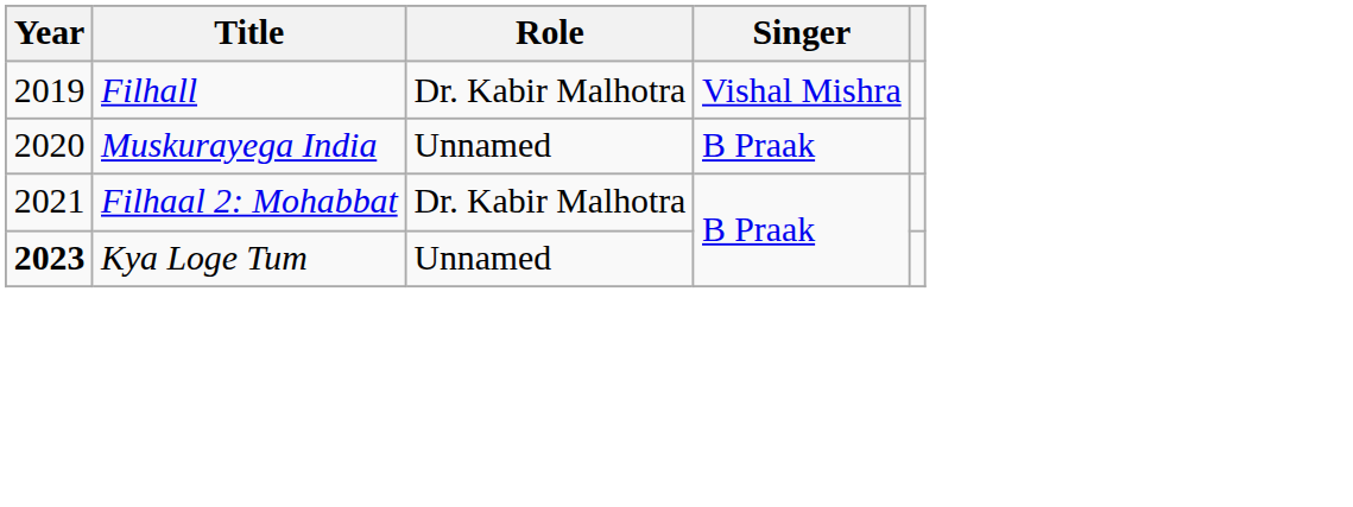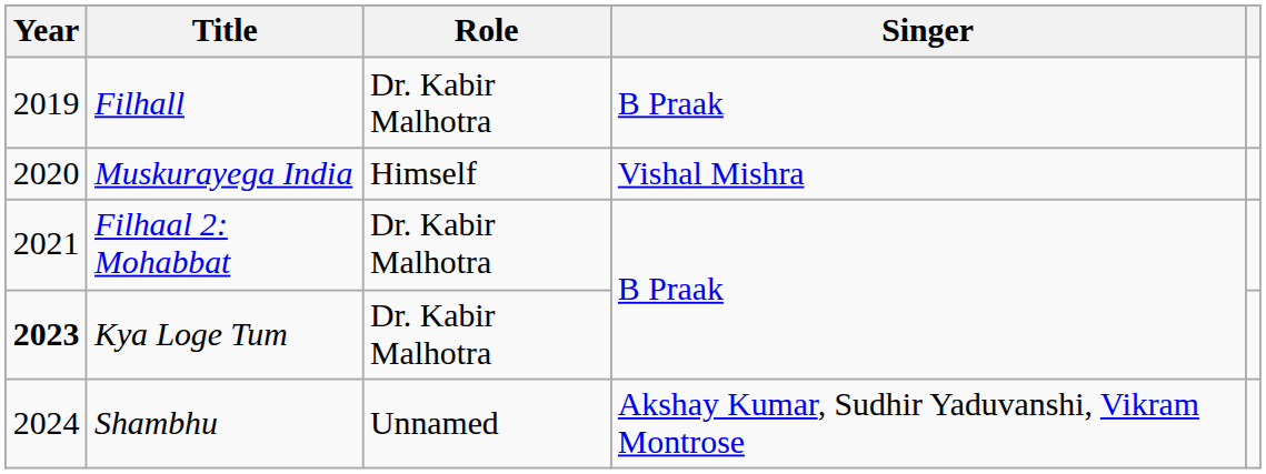Filhall | Singer: Vishal Mishra -> B Praak
Muskurayega India | Role: Unnamed -> Himself
Muskurayega India | Singer: B Praak -> Vishal Mishra
Kya Loge Tum | Role: Unnamed -> Dr. Kabir Malhotra
+ row: 2024 | Shambhu | Unnamed | Akshay Kumar, Sudhir Yaduvanshi, Vikram Montrose
